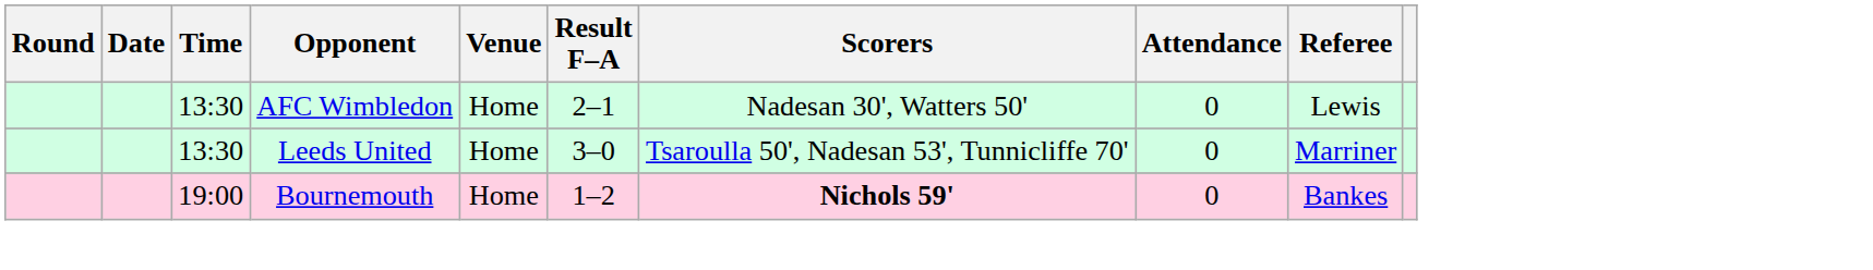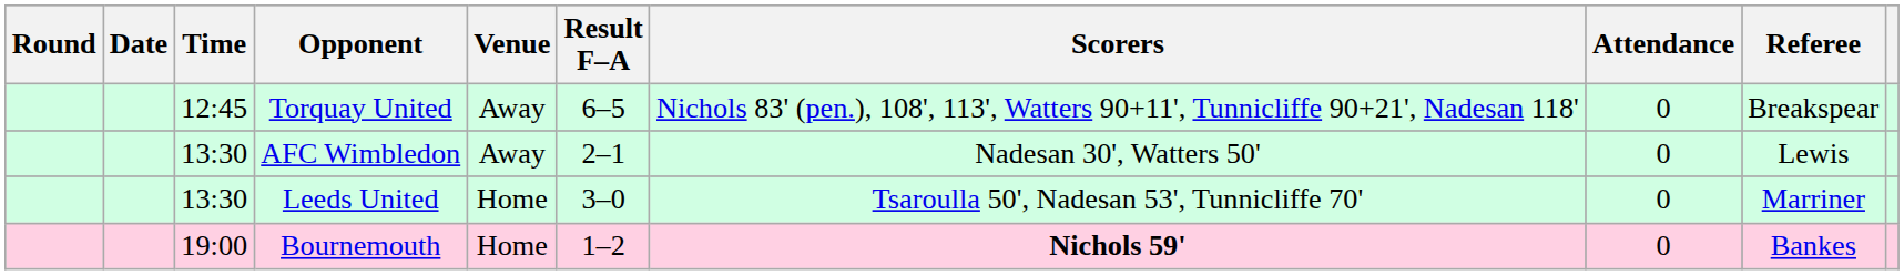+ row: 12:45 | Torquay United | Away | 6–5 | Nichols 83' (pen.), 108', 113', Watters 90+11', Tunnicliffe 90+21', Nadesan 118' | 0 | Breakspear
AFC Wimbledon | Venue: Home -> Away
